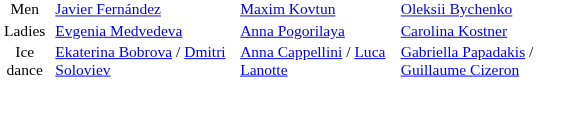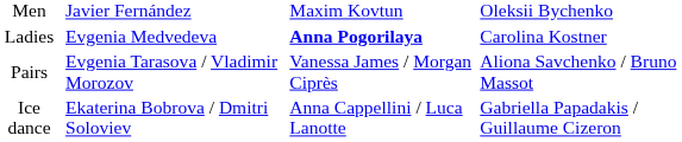Ladies | column 3: normal -> bold
+ row: Pairs | Evgenia Tarasova / Vladimir Morozov | Vanessa James / Morgan Ciprès | Aliona Savchenko / Bruno Massot
